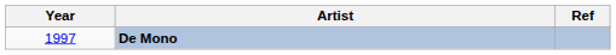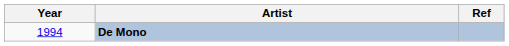De Mono | Year: 1997 -> 1994
